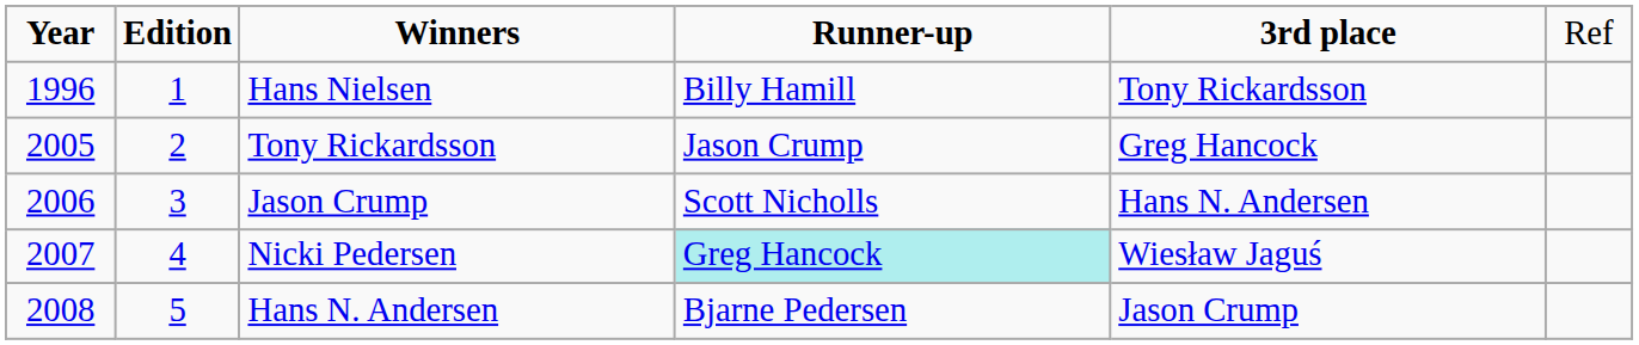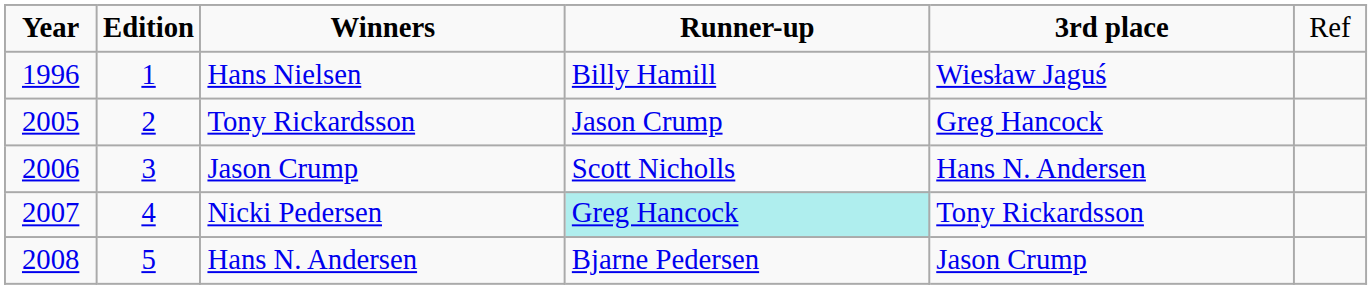Hans Nielsen | column 5: Tony Rickardsson -> Wiesław Jaguś
Nicki Pedersen | column 5: Wiesław Jaguś -> Tony Rickardsson
